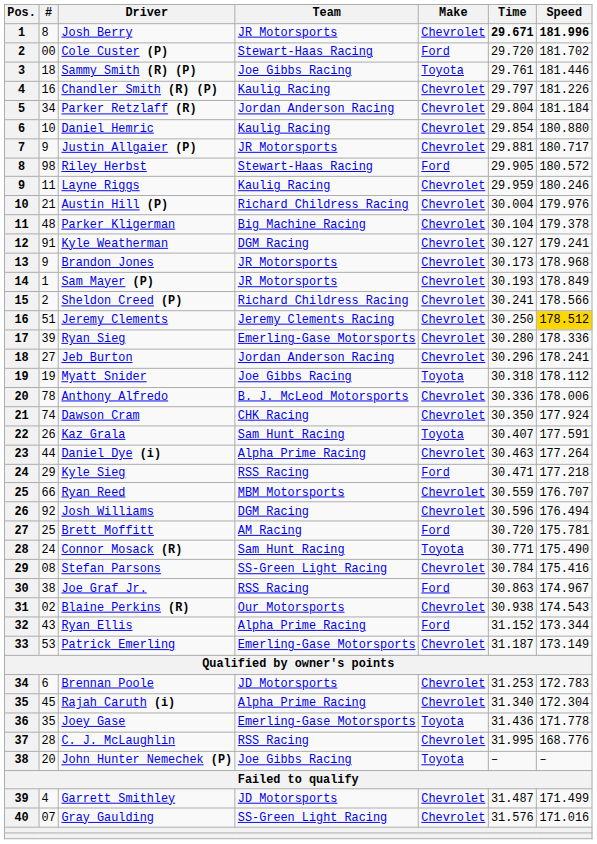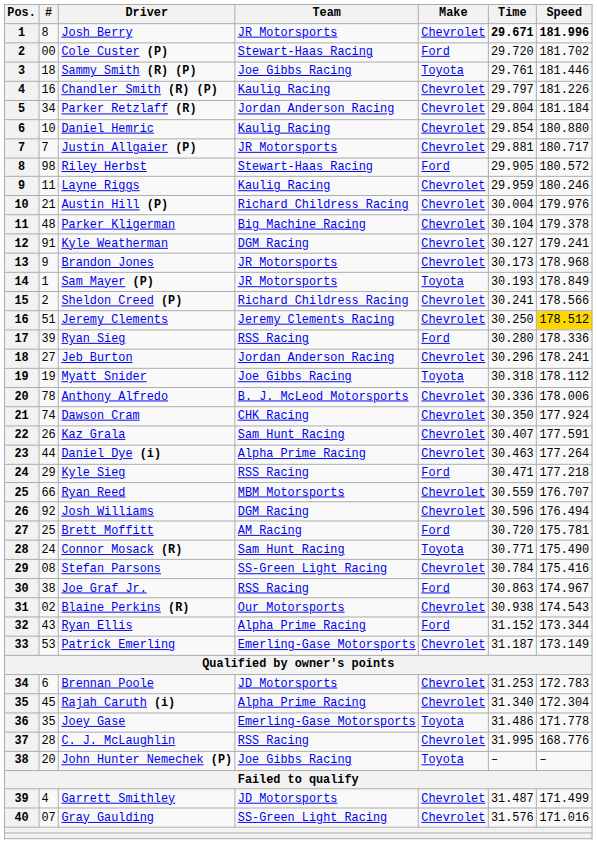Justin Allgaier (P) | #: 9 -> 7
Sam Mayer (P) | Make: Chevrolet -> Toyota
Ryan Sieg | Team: Emerling-Gase Motorsports -> RSS Racing
Ryan Sieg | Make: Chevrolet -> Ford
Kaz Grala | Make: Toyota -> Chevrolet
Joey Gase | Time: 31.436 -> 31.486
